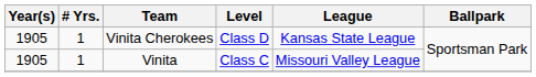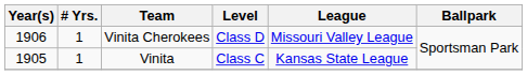Vinita Cherokees | Year(s): 1905 -> 1906
Vinita Cherokees | League: Kansas State League -> Missouri Valley League
Vinita | League: Missouri Valley League -> Kansas State League
